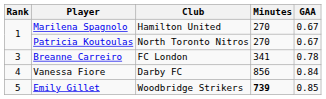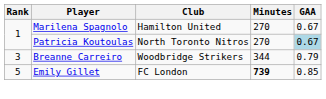Patricia Koutoulas | GAA: no background -> lightblue background
Breanne Carreiro | Club: FC London -> Woodbridge Strikers
Breanne Carreiro | Minutes: 341 -> 344
Breanne Carreiro | GAA: 0.78 -> 0.79
- row: 4 | Vanessa Fiore | Darby FC | 856 | 0.84
Emily Gillet | Club: Woodbridge Strikers -> FC London
